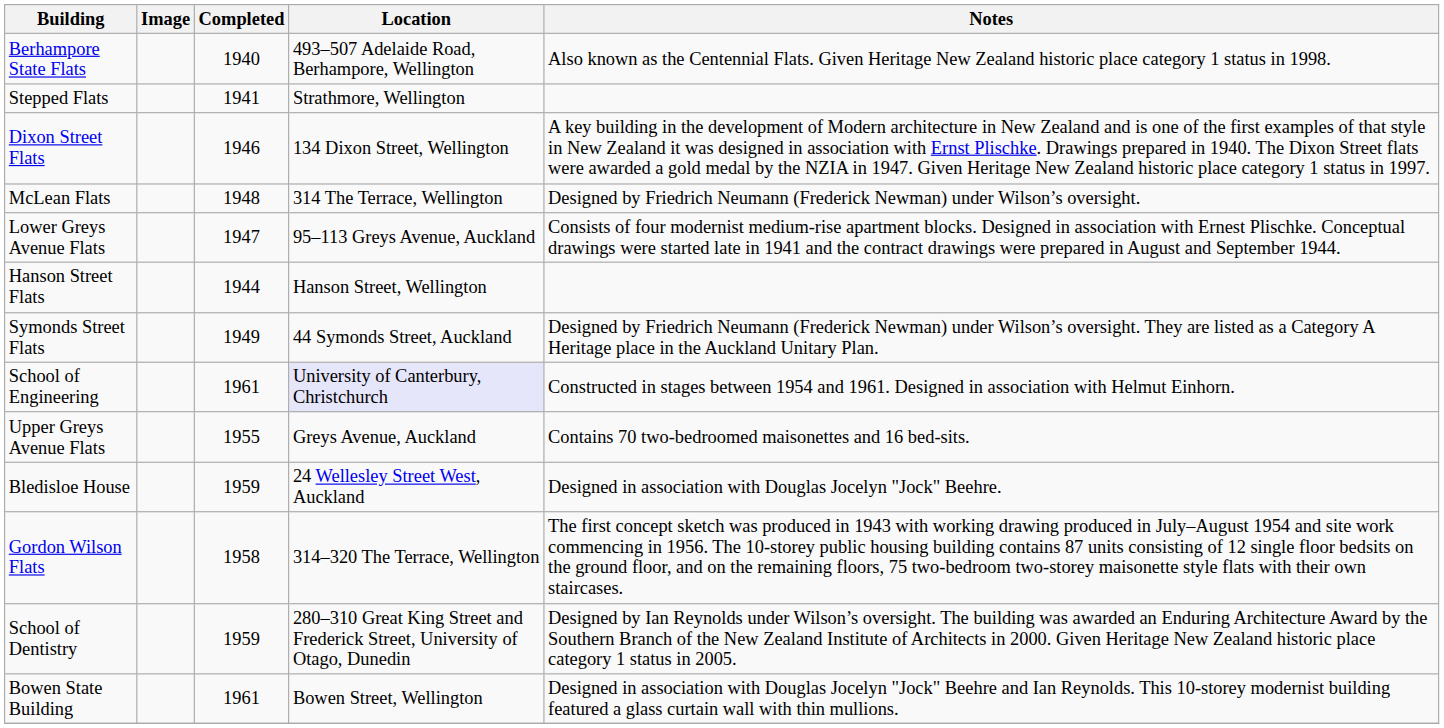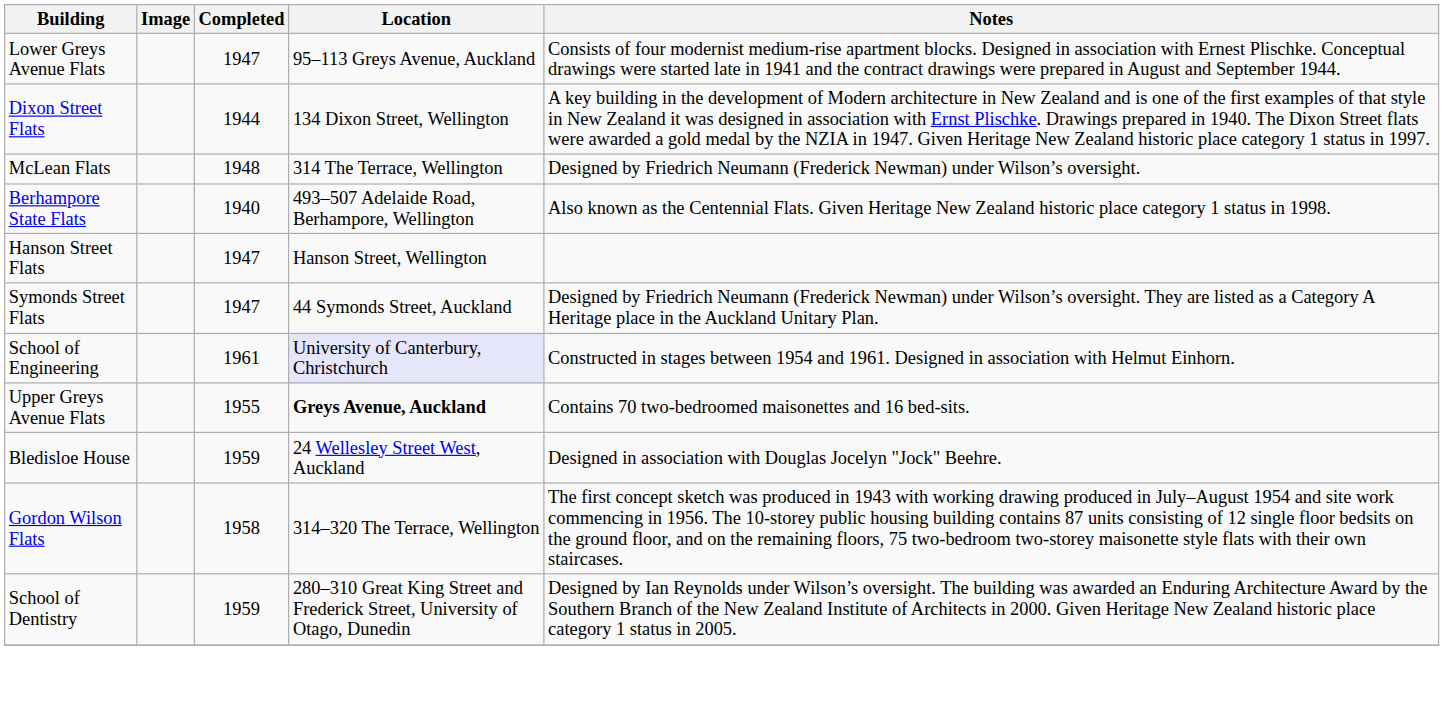rows swapped: Berhampore State Flats <-> Lower Greys Avenue Flats
- row: Stepped Flats | 1941 | Strathmore, Wellington
Dixon Street Flats | Completed: 1946 -> 1944
Hanson Street Flats | Completed: 1944 -> 1947
Symonds Street Flats | Completed: 1949 -> 1947
Upper Greys Avenue Flats | Location: normal -> bold
- row: Bowen State Building | 1961 | Bowen Street, Wellington | Designed in association with Douglas Jocelyn "Jock" Beehre and Ian Reynolds. This 10-storey modernist building featured a glass curtain wall with thin mullions.
